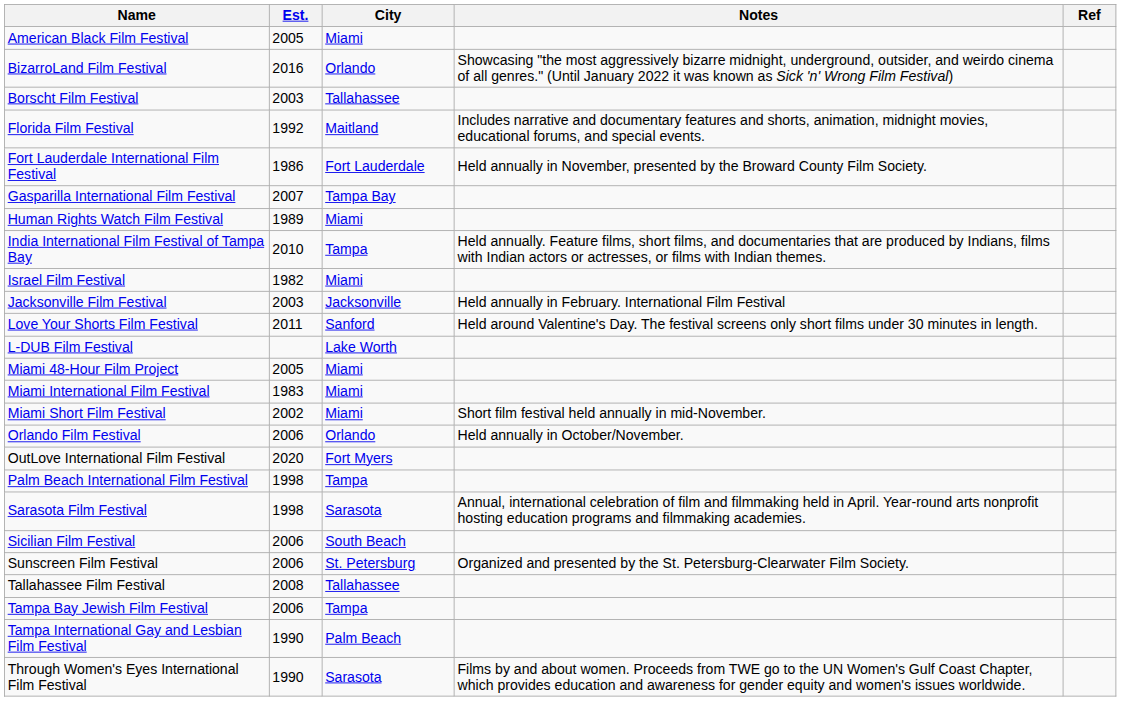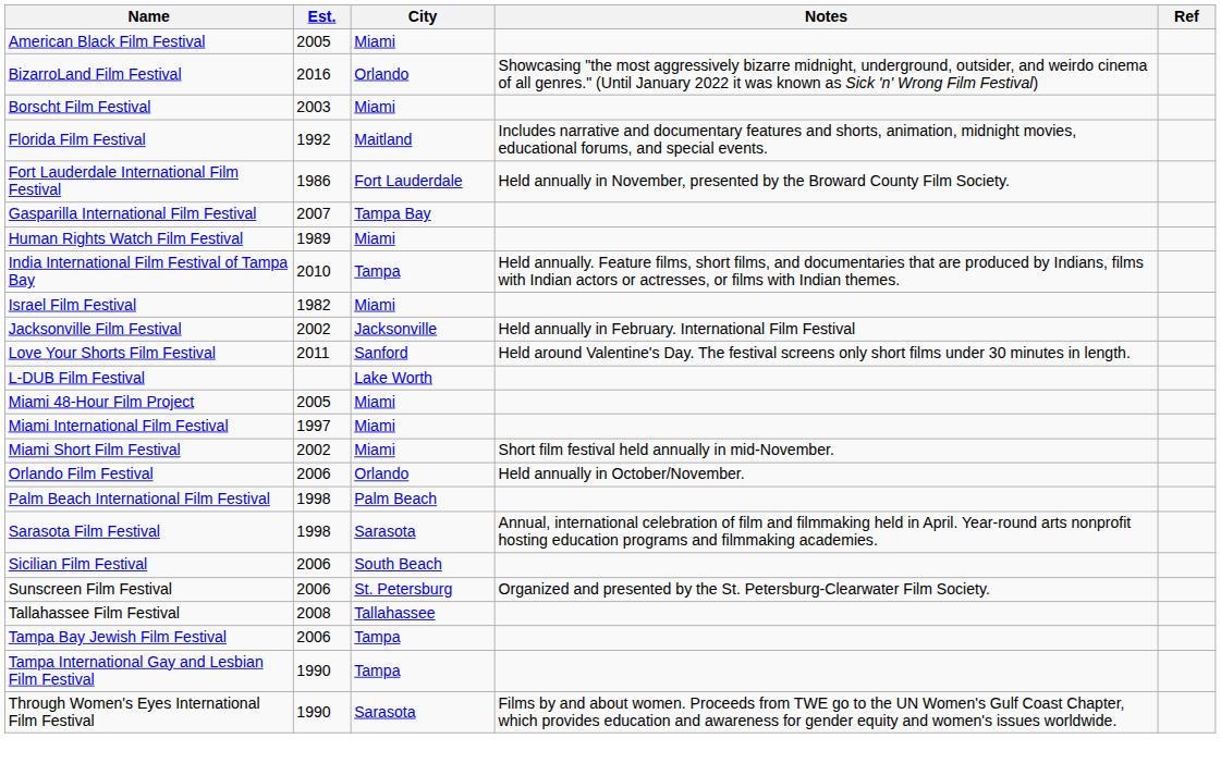Borscht Film Festival | City: Tallahassee -> Miami
Jacksonville Film Festival | Est.: 2003 -> 2002
Miami International Film Festival | Est.: 1983 -> 1997
- row: OutLove International Film Festival | 2020 | Fort Myers
Palm Beach International Film Festival | City: Tampa -> Palm Beach
Tampa International Gay and Lesbian Film Festival | City: Palm Beach -> Tampa
